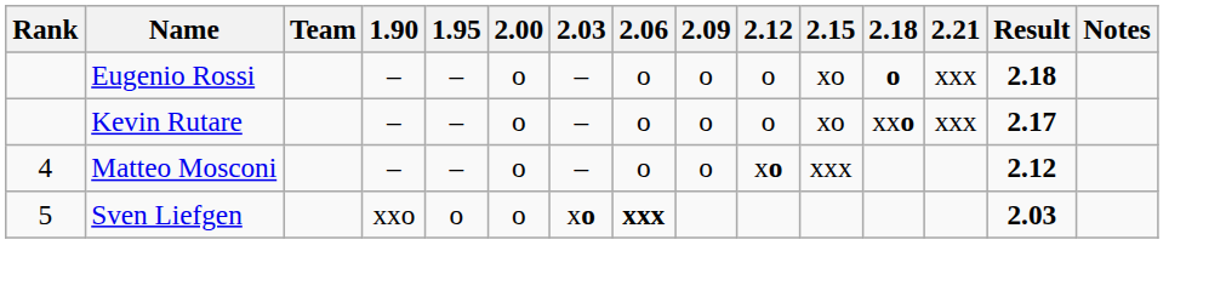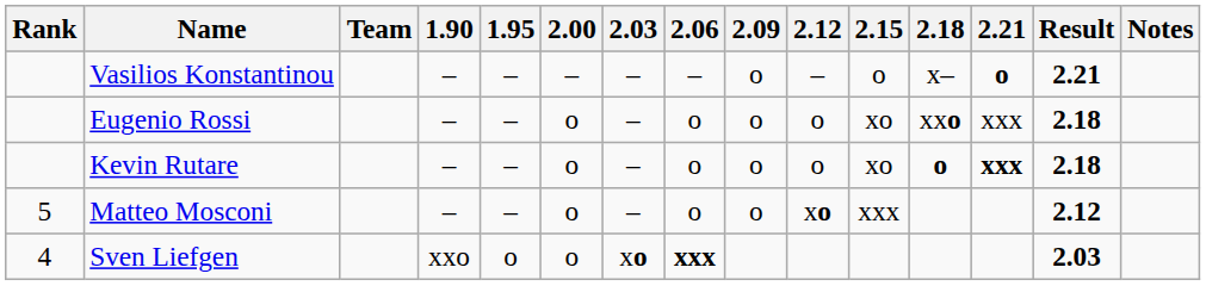+ row: Vasilios Konstantinou | – | – | – | – | – | o | – | o | x– | o | 2.21
Eugenio Rossi | 2.18: o -> xxo
Kevin Rutare | 2.18: xxo -> o
Kevin Rutare | 2.21: normal -> bold
Kevin Rutare | Result: 2.17 -> 2.18
Matteo Mosconi | Rank: 4 -> 5
Sven Liefgen | Rank: 5 -> 4
